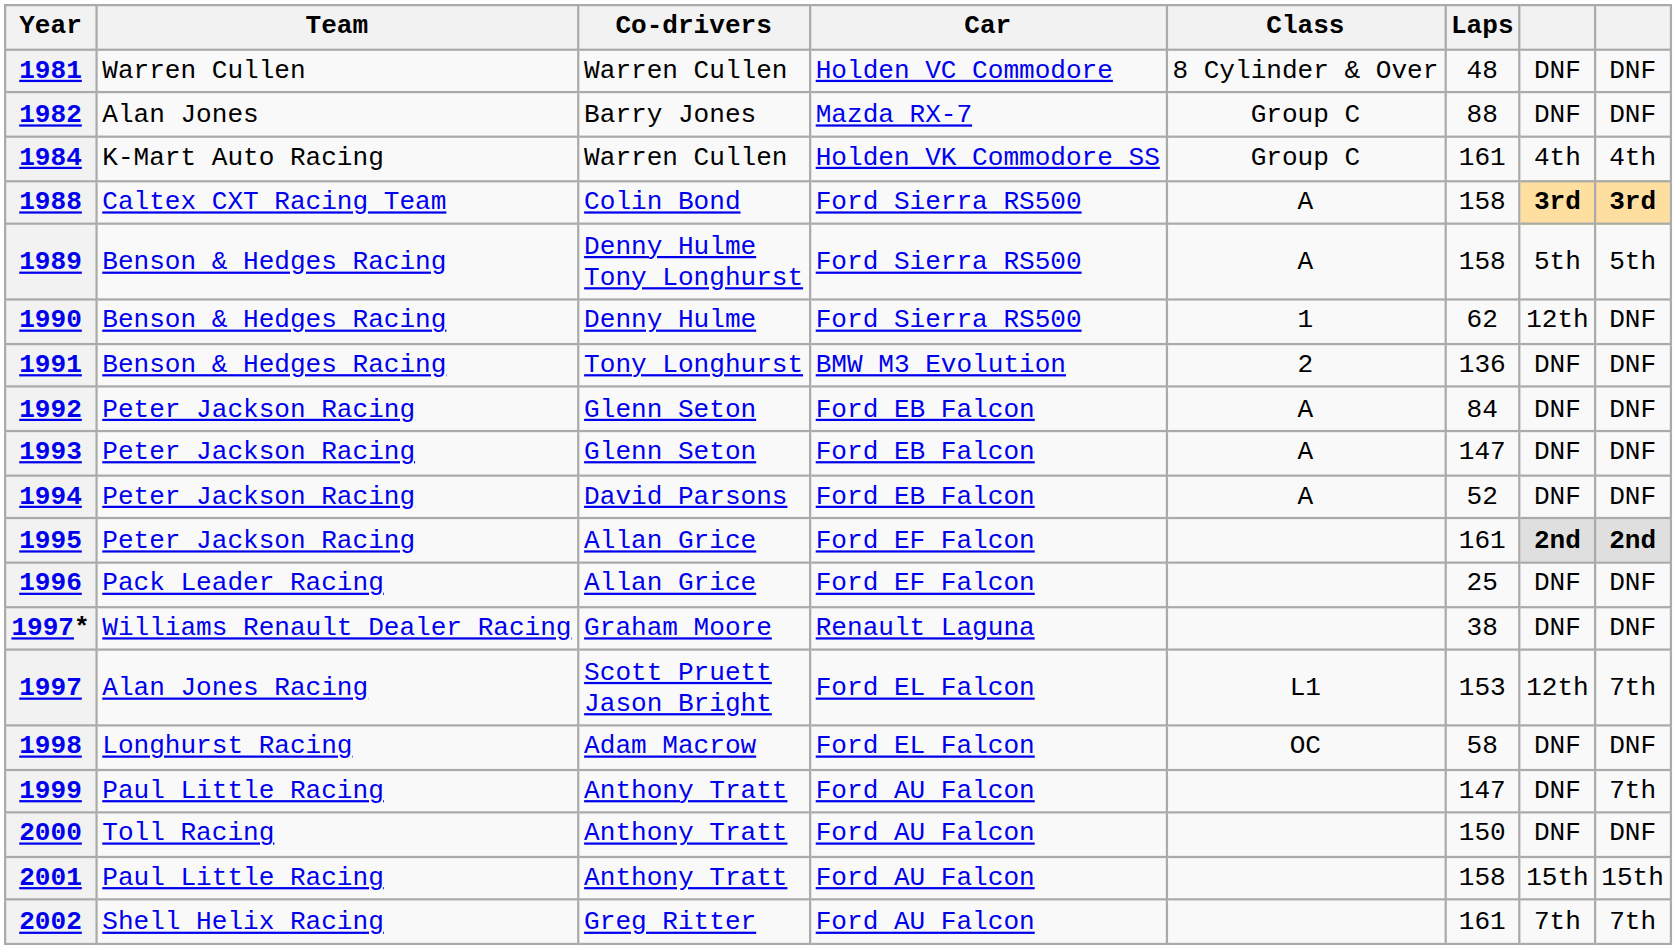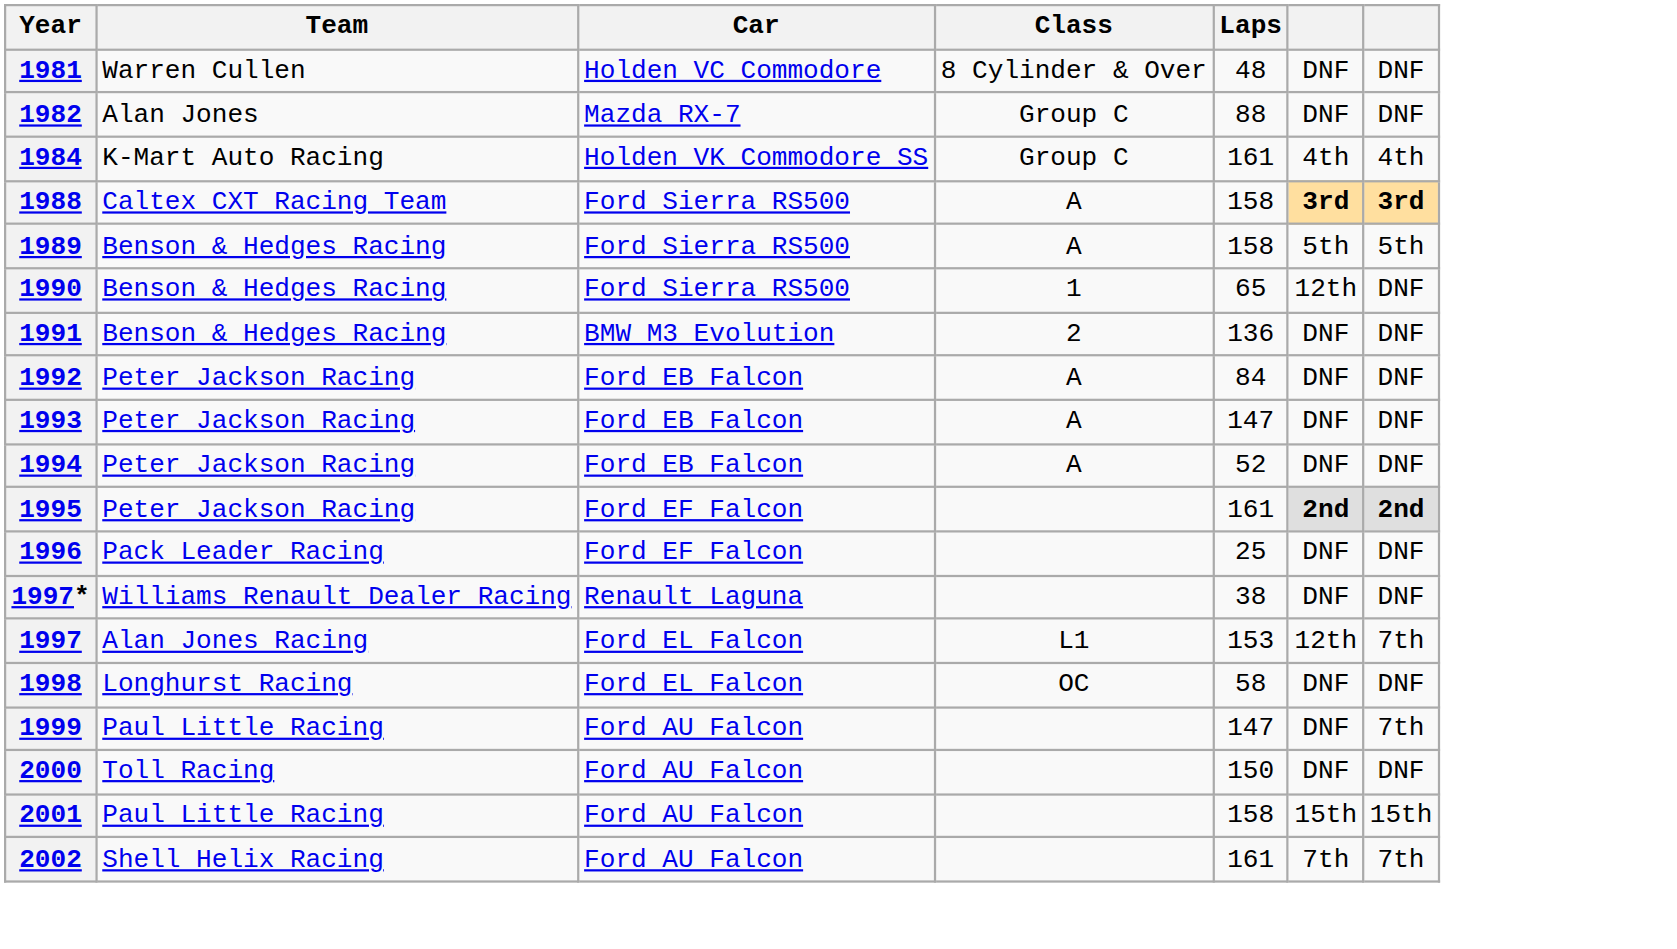- column: Co-drivers | Warren Cullen | Barry Jones | Warren Cullen | Colin Bond | Denny Hulme Tony Longhurst | Denny Hulme | Tony Longhurst | Glenn Seton | Glenn Seton | David Parsons | Allan Grice | Allan Grice | Graham Moore | Scott Pruett Jason Bright | Adam Macrow | Anthony Tratt | Anthony Tratt | Anthony Tratt | Greg Ritter
1990 | Laps: 62 -> 65
